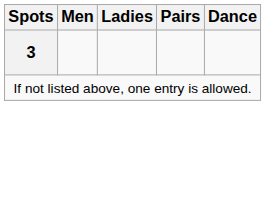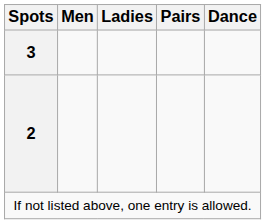+ row: 2
